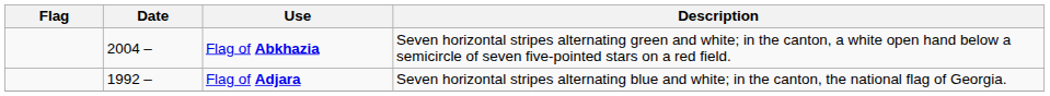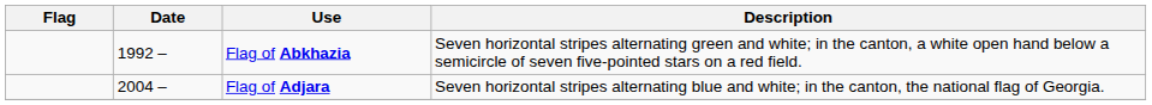Flag of Abkhazia | Date: 2004 – -> 1992 –
Flag of Adjara | Date: 1992 – -> 2004 –
